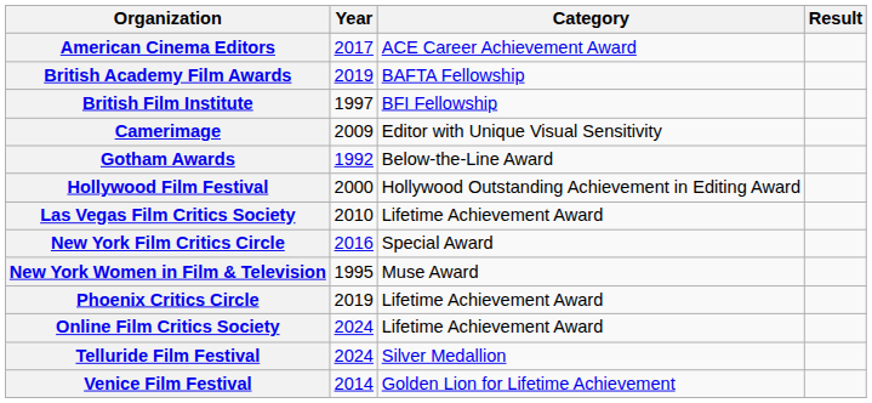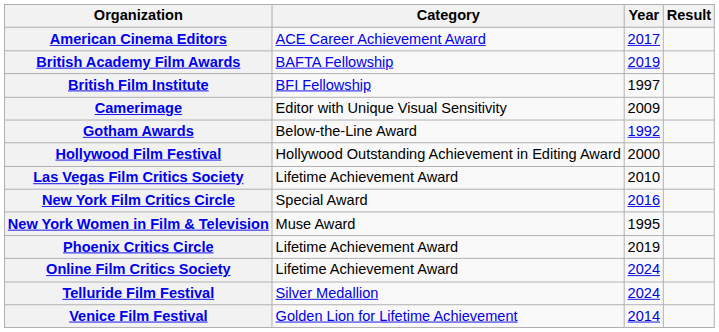columns swapped: Year <-> Category
